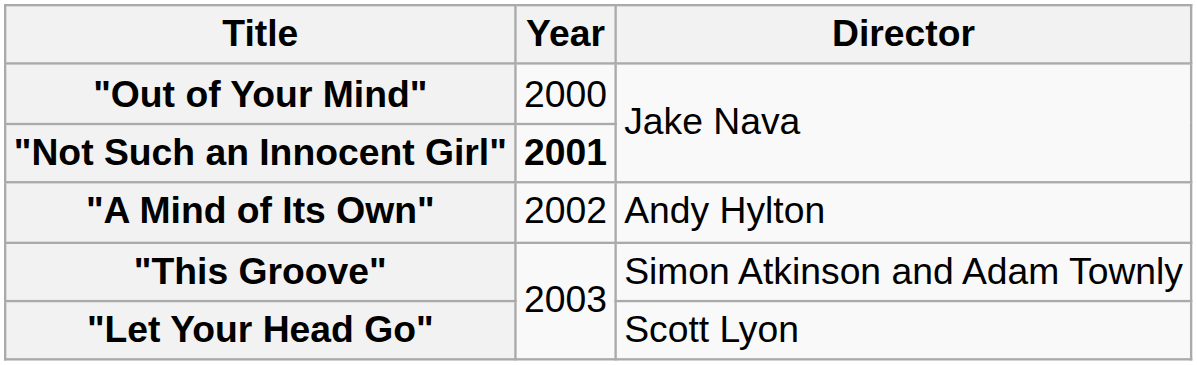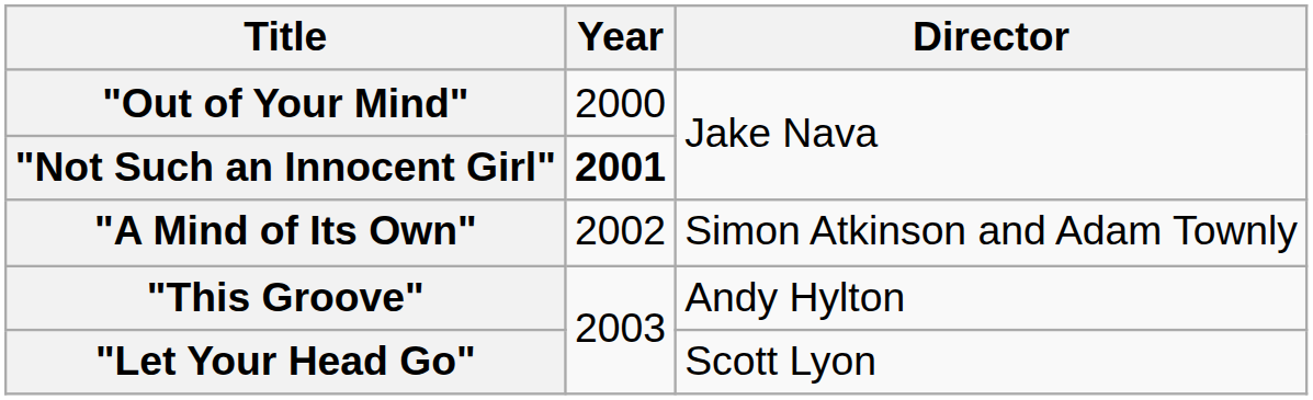"A Mind of Its Own" | Director: Andy Hylton -> Simon Atkinson and Adam Townly
"This Groove" | Director: Simon Atkinson and Adam Townly -> Andy Hylton
